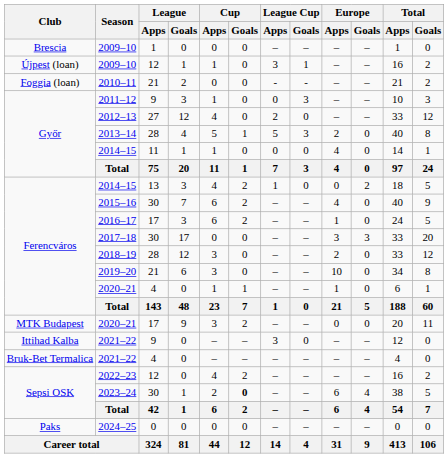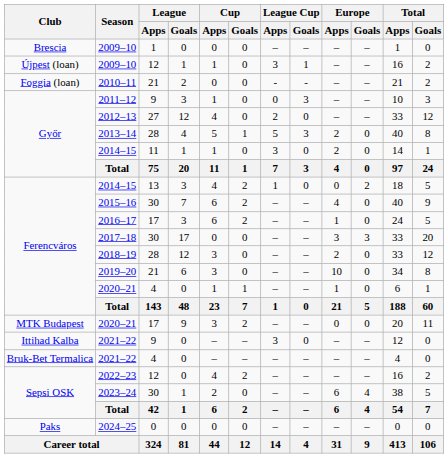2014–15 / 11 | League Cup / Apps: 0 -> 3
2014–15 / 11 | Europe / Apps: 4 -> 2
2023–24 | Cup / Goals: bold -> normal
